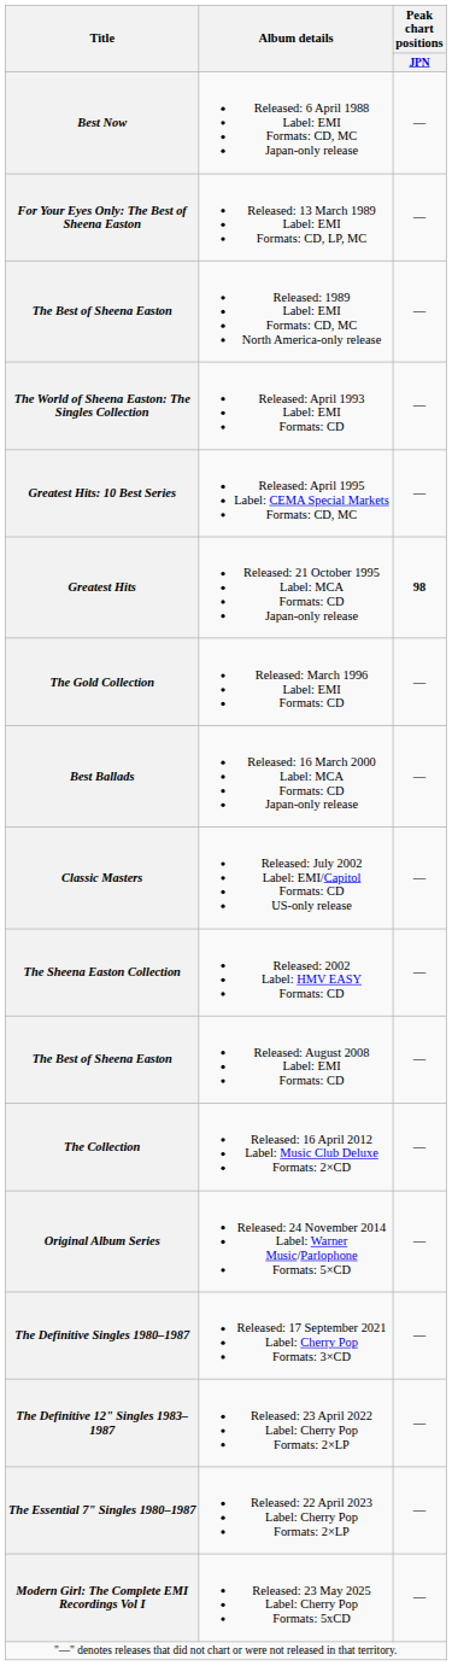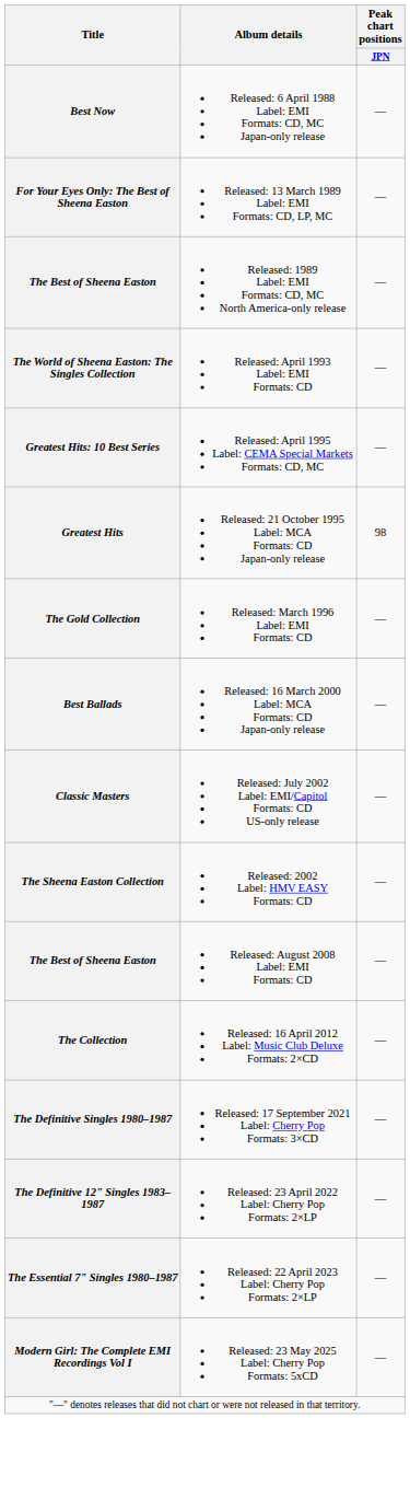Greatest Hits | Peak chart positions / JPN: bold -> normal
- row: Original Album Series | Released: 24 November 2014 Label: Warner Music/Parlophone Formats: 5×CD | —
